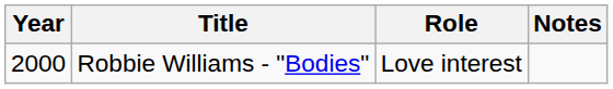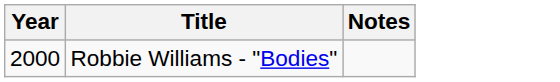- column: Role | Love interest
